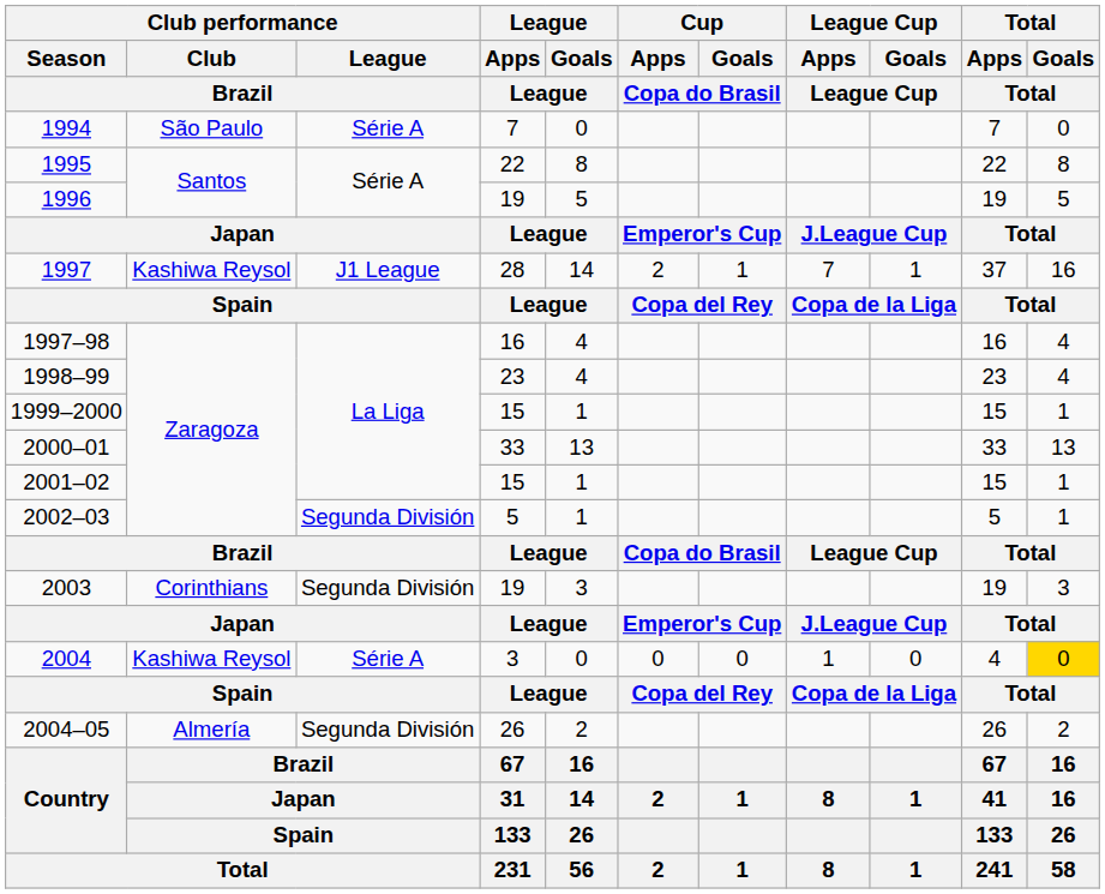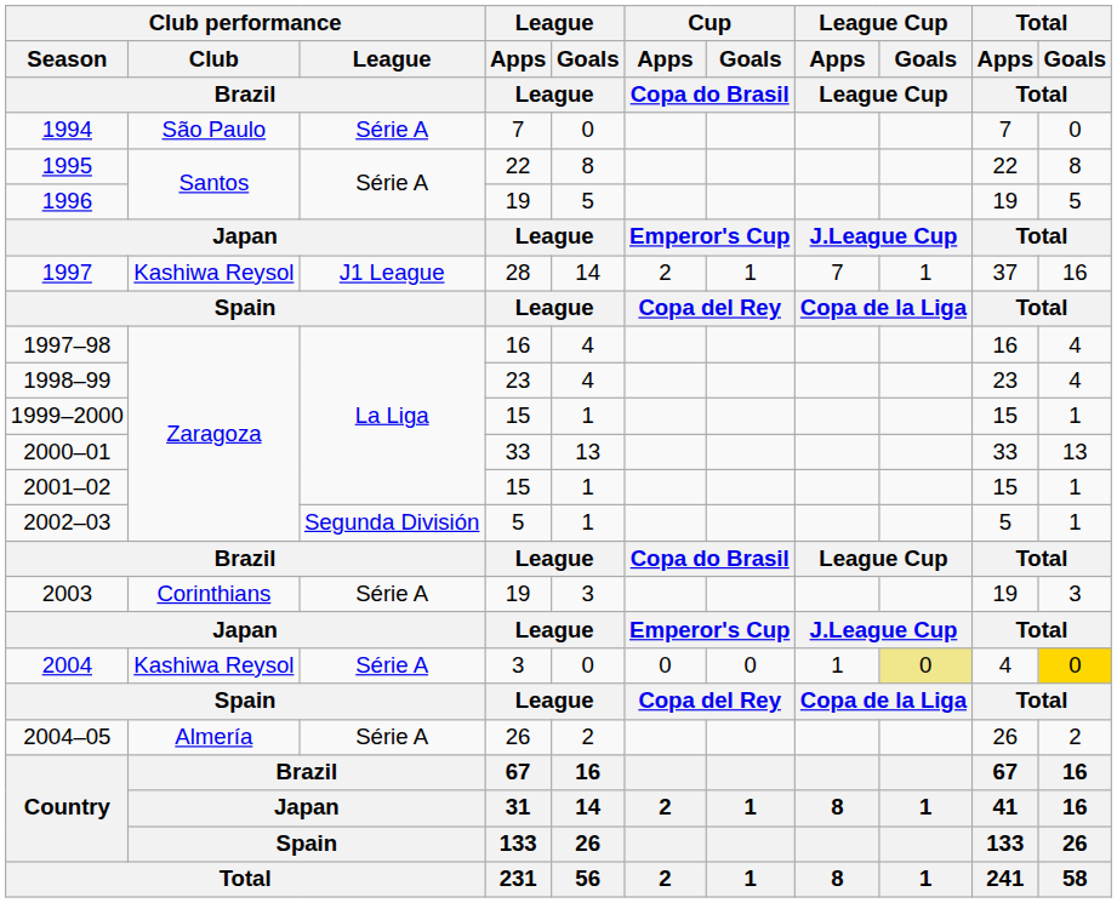2003 | Club performance / League / Brazil: Segunda División -> Série A
2004 | League Cup / Goals / League Cup: no background -> khaki background
2004–05 | Club performance / League / Brazil: Segunda División -> Série A
